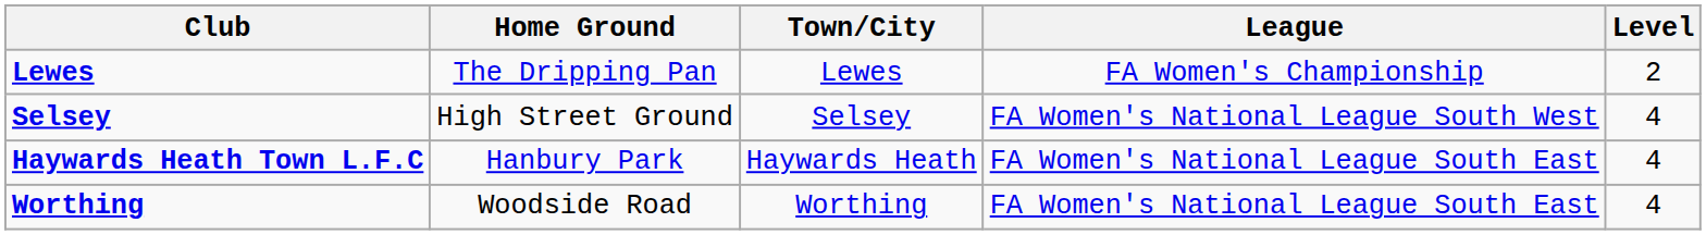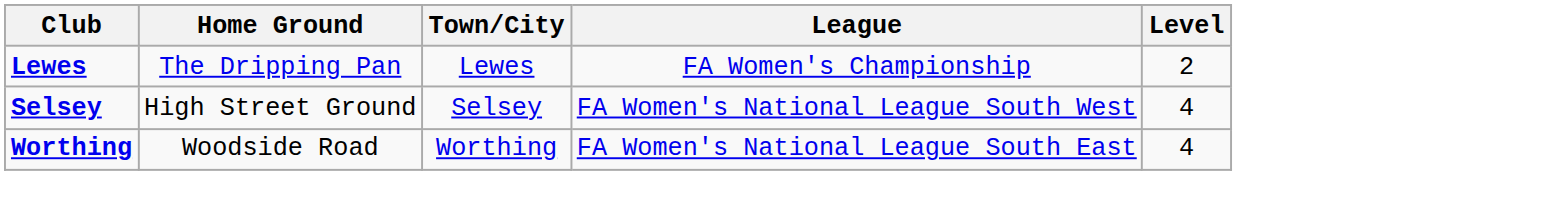- row: Haywards Heath Town L.F.C | Hanbury Park | Haywards Heath | FA Women's National League South East | 4
